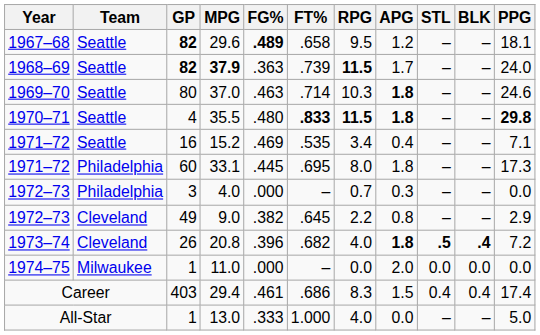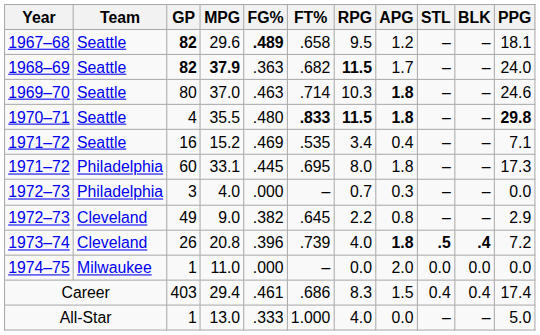37.9 | FT%: .739 -> .682
20.8 | FT%: .682 -> .739
